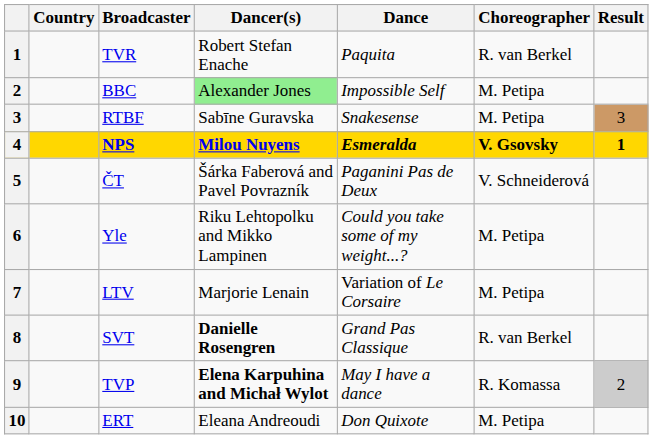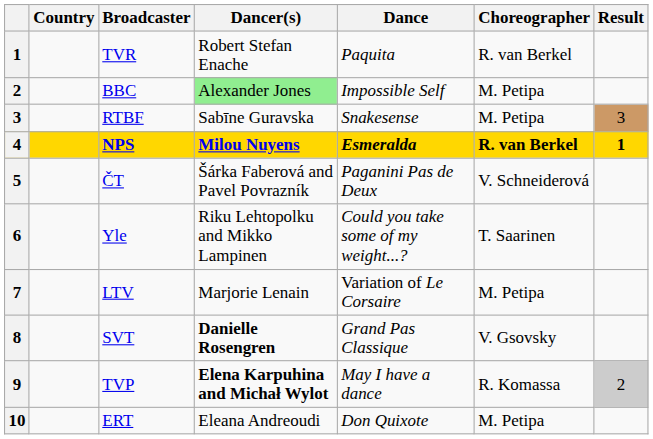NPS | Choreographer: V. Gsovsky -> R. van Berkel
Yle | Choreographer: M. Petipa -> T. Saarinen
SVT | Choreographer: R. van Berkel -> V. Gsovsky
